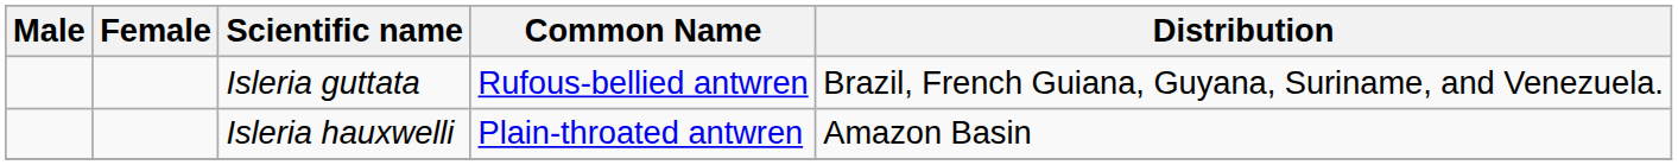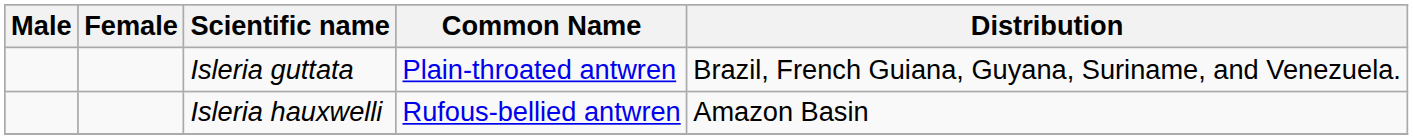Isleria guttata | Common Name: Rufous-bellied antwren -> Plain-throated antwren
Isleria hauxwelli | Common Name: Plain-throated antwren -> Rufous-bellied antwren
